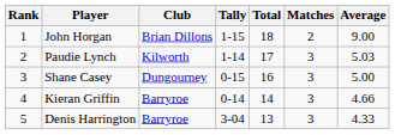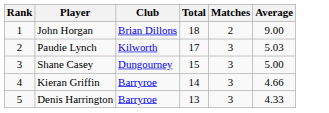- column: Tally | 1-15 | 1-14 | 0-15 | 0-14 | 3-04
Shane Casey | Total: 16 -> 15
